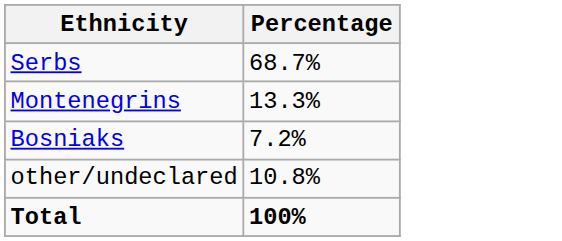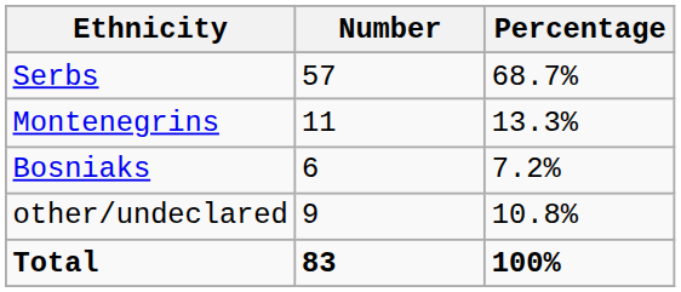+ column: Number | 57 | 11 | 6 | 9 | 83
